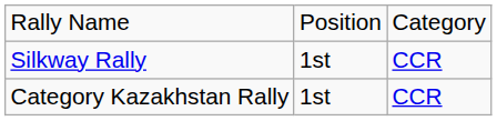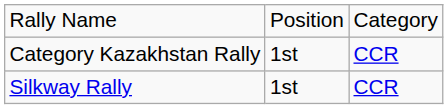rows swapped: Silkway Rally <-> Category Kazakhstan Rally
